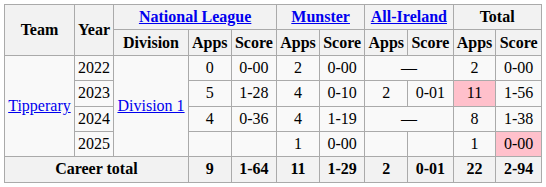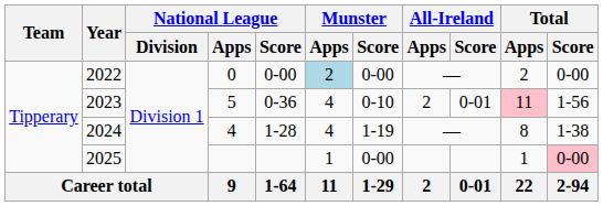2022 | Munster / Apps: no background -> lightblue background
2023 | National League / Score: 1-28 -> 0-36
2024 | National League / Score: 0-36 -> 1-28
